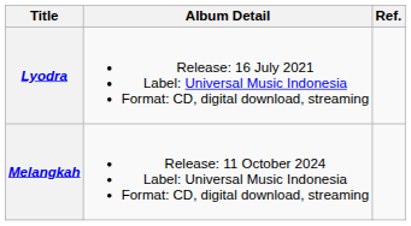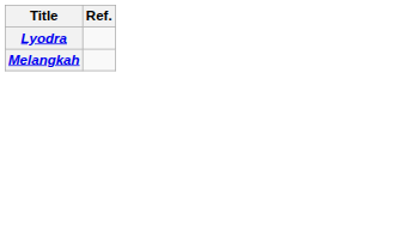- column: Album Detail | Release: 16 July 2021 Label: Universal Music Indonesia Format: CD, digital download, streaming | Release: 11 October 2024 Label: Universal Music Indonesia Format: CD, digital download, streaming
